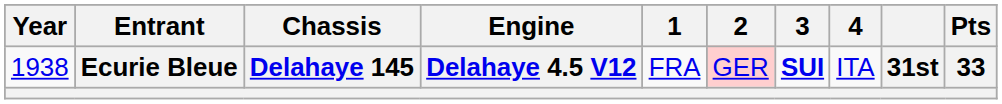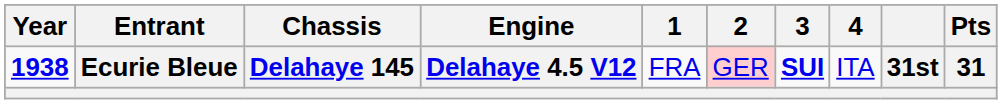Ecurie Bleue | Year: normal -> bold
Ecurie Bleue | Pts: 33 -> 31
